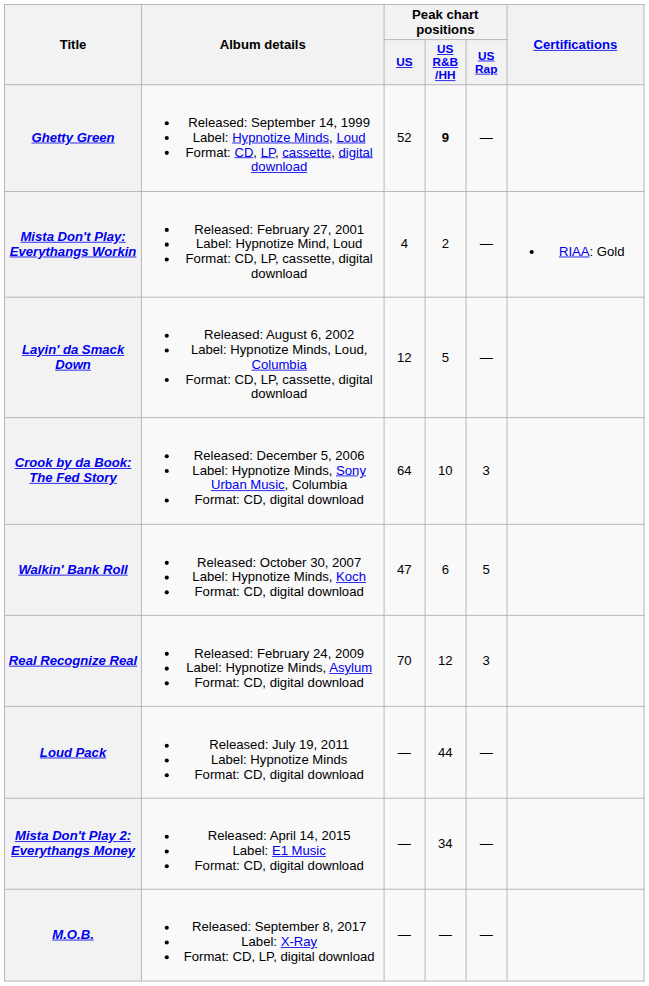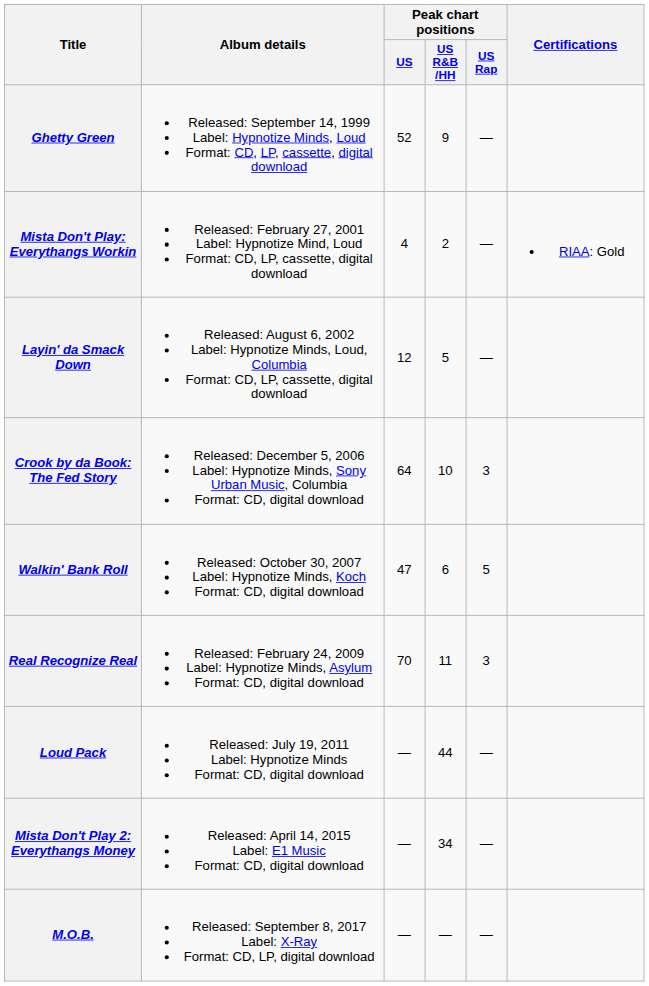Ghetty Green | Peak chart positions / US R&B /HH: bold -> normal
Real Recognize Real | Peak chart positions / US R&B /HH: 12 -> 11
